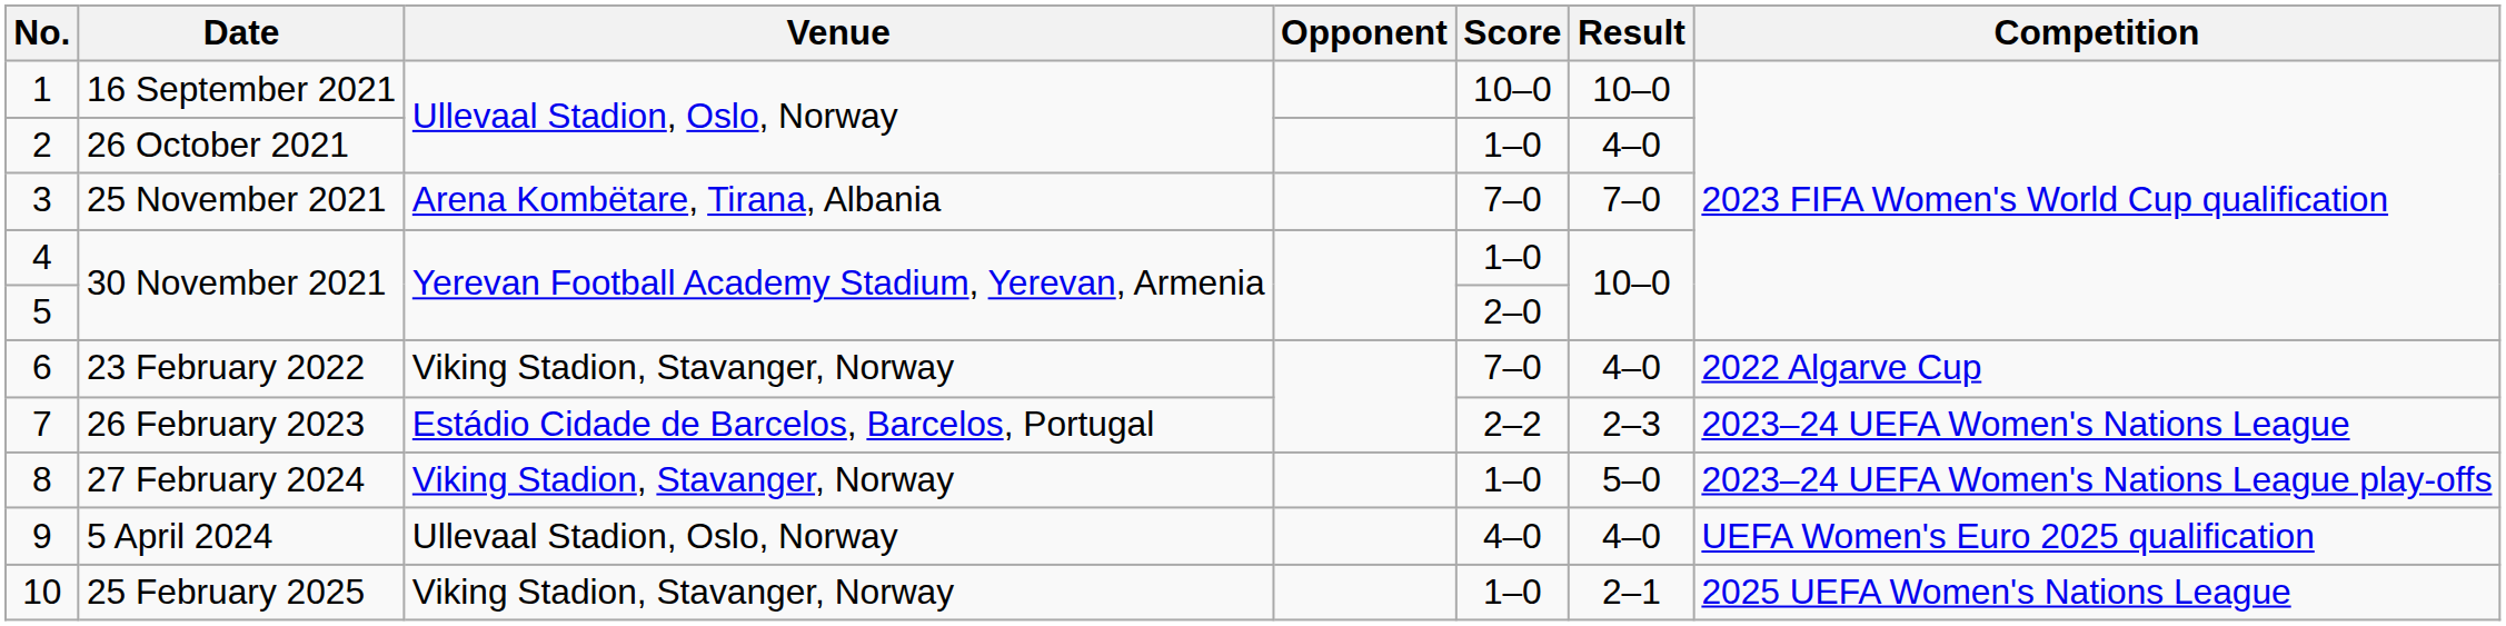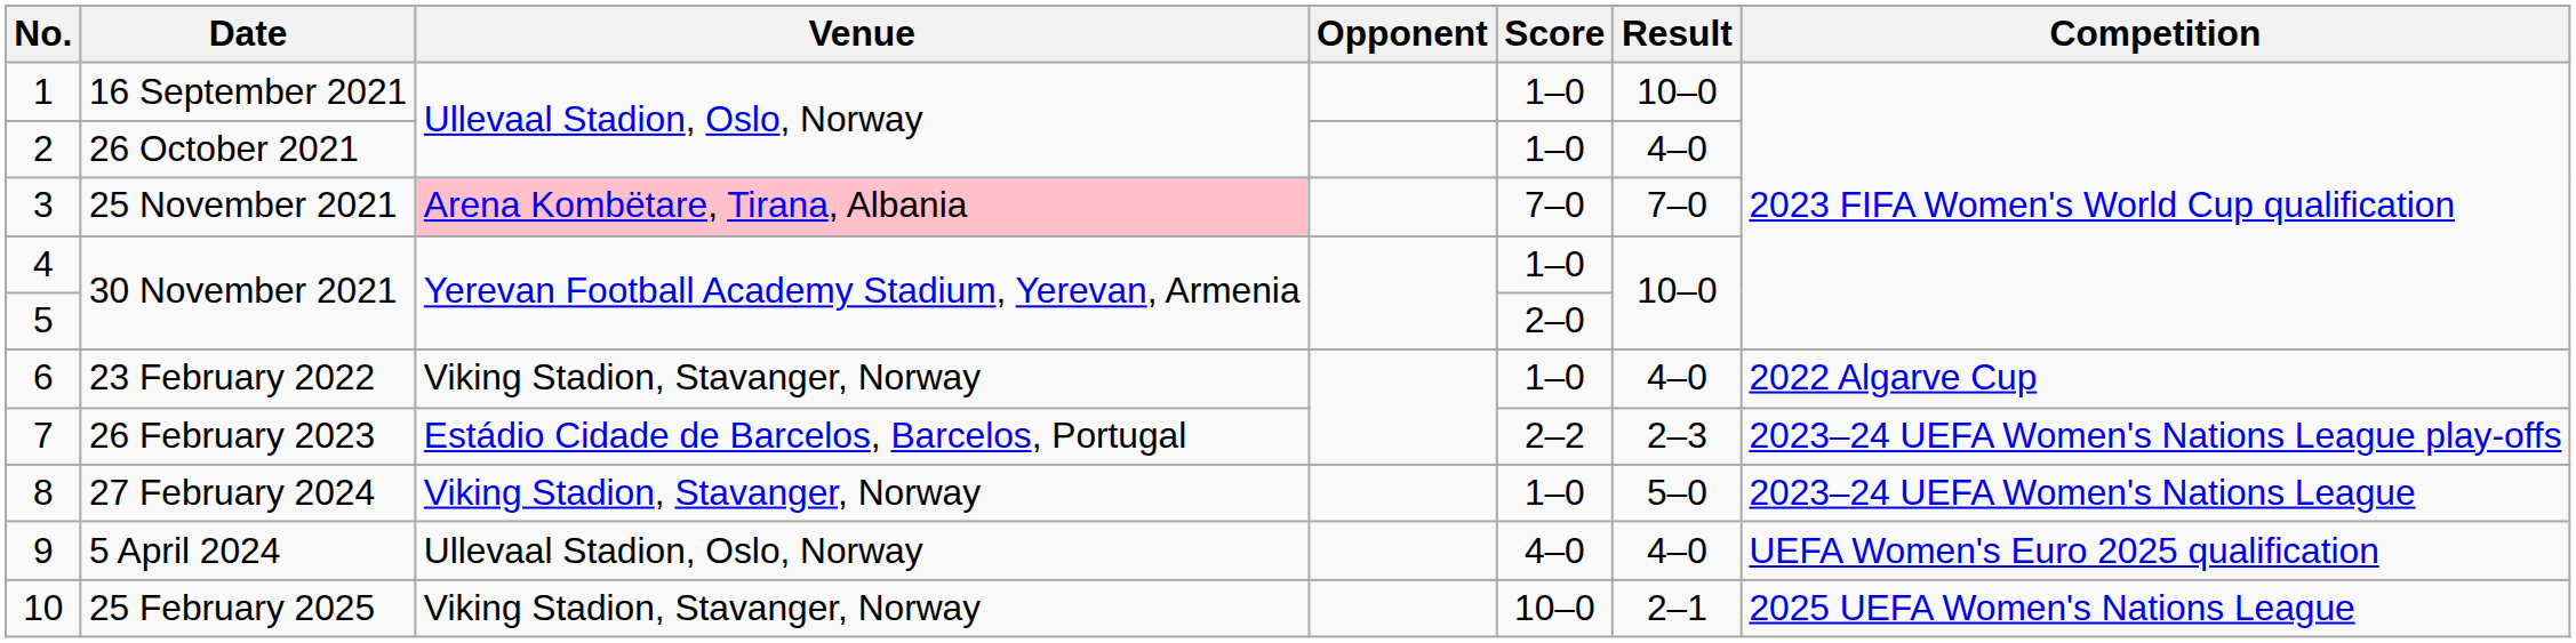16 September 2021 | Score: 10–0 -> 1–0
25 November 2021 | Venue: no background -> pink background
23 February 2022 | Score: 7–0 -> 1–0
26 February 2023 | Competition: 2023–24 UEFA Women's Nations League -> 2023–24 UEFA Women's Nations League play-offs
27 February 2024 | Competition: 2023–24 UEFA Women's Nations League play-offs -> 2023–24 UEFA Women's Nations League
25 February 2025 | Score: 1–0 -> 10–0
